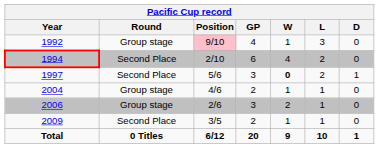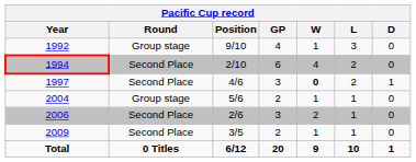1992 | Position: pink background -> no background
1997 | Position: 5/6 -> 4/6
2004 | Position: 4/6 -> 5/6
2006 | Round: Group stage -> Second Place
